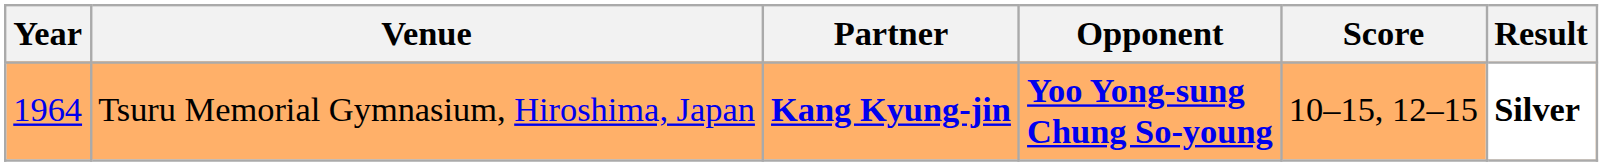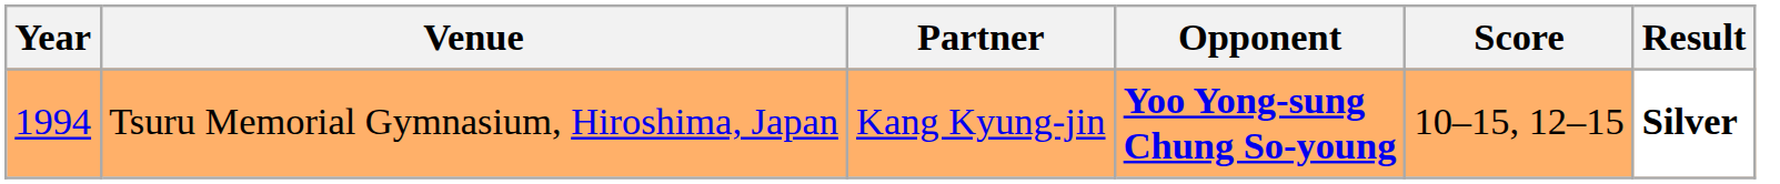Tsuru Memorial Gymnasium, Hiroshima, Japan | Year: 1964 -> 1994
Tsuru Memorial Gymnasium, Hiroshima, Japan | Partner: bold -> normal
